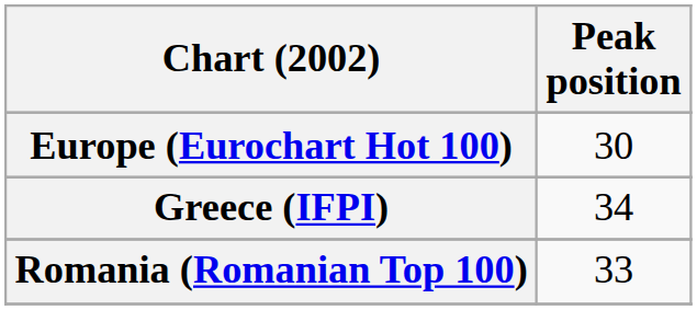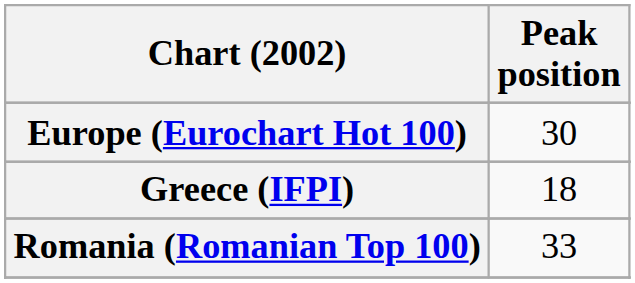Greece (IFPI) | Peak position: 34 -> 18
